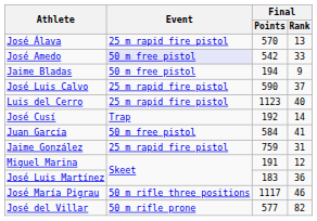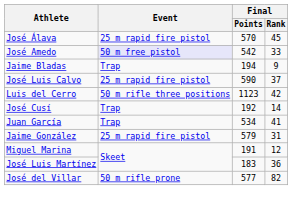José Álava | Final / Rank: 13 -> 45
Jaime Bladas | Event: 50 m free pistol -> Trap
Luis del Cerro | Event: 25 m rapid fire pistol -> 50 m rifle three positions
Luis del Cerro | Final / Rank: 40 -> 42
Juan García | Event: 50 m free pistol -> Trap
Juan García | Final / Points: 584 -> 534
Jaime González | Final / Points: 759 -> 579
- row: José María Pigrau | 50 m rifle three positions | 1117 | 46
